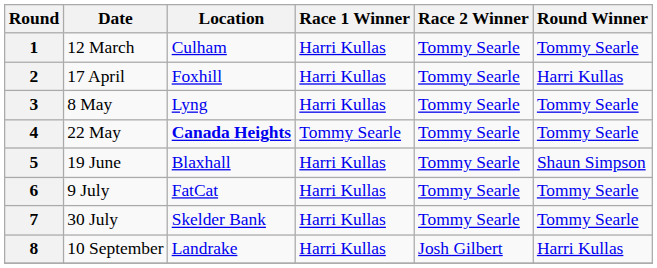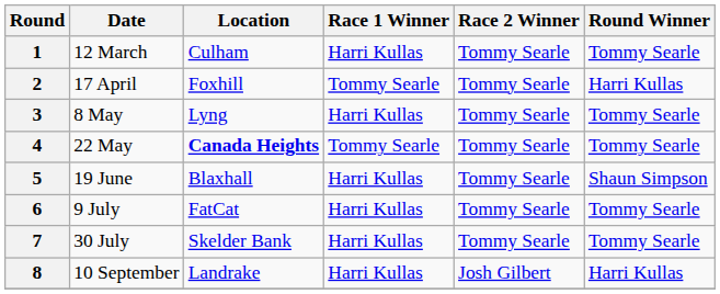2 | Race 1 Winner: Harri Kullas -> Tommy Searle
